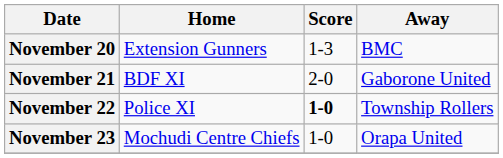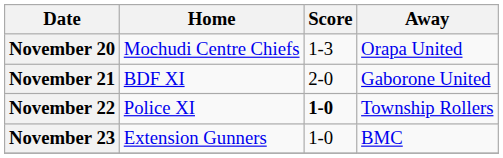November 20 | Home: Extension Gunners -> Mochudi Centre Chiefs
November 20 | Away: BMC -> Orapa United
November 23 | Home: Mochudi Centre Chiefs -> Extension Gunners
November 23 | Away: Orapa United -> BMC
